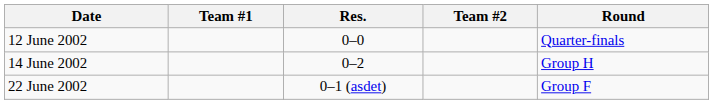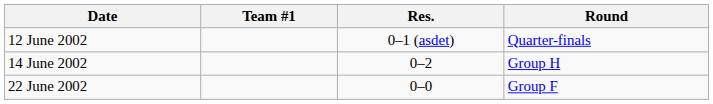- column: Team #2
12 June 2002 | Res.: 0–0 -> 0–1 (asdet)
22 June 2002 | Res.: 0–1 (asdet) -> 0–0
